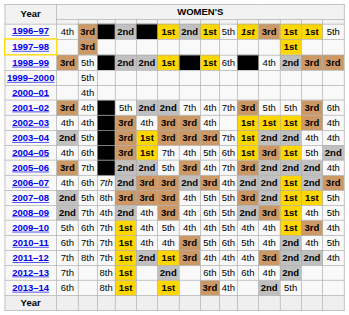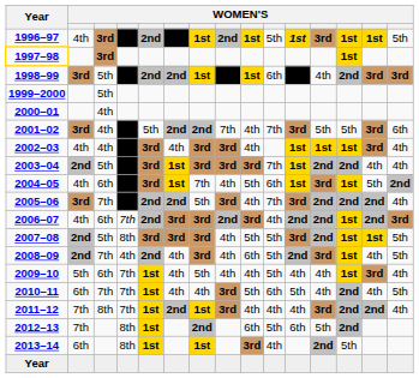2012–13 | column 12: 4th -> 5th
